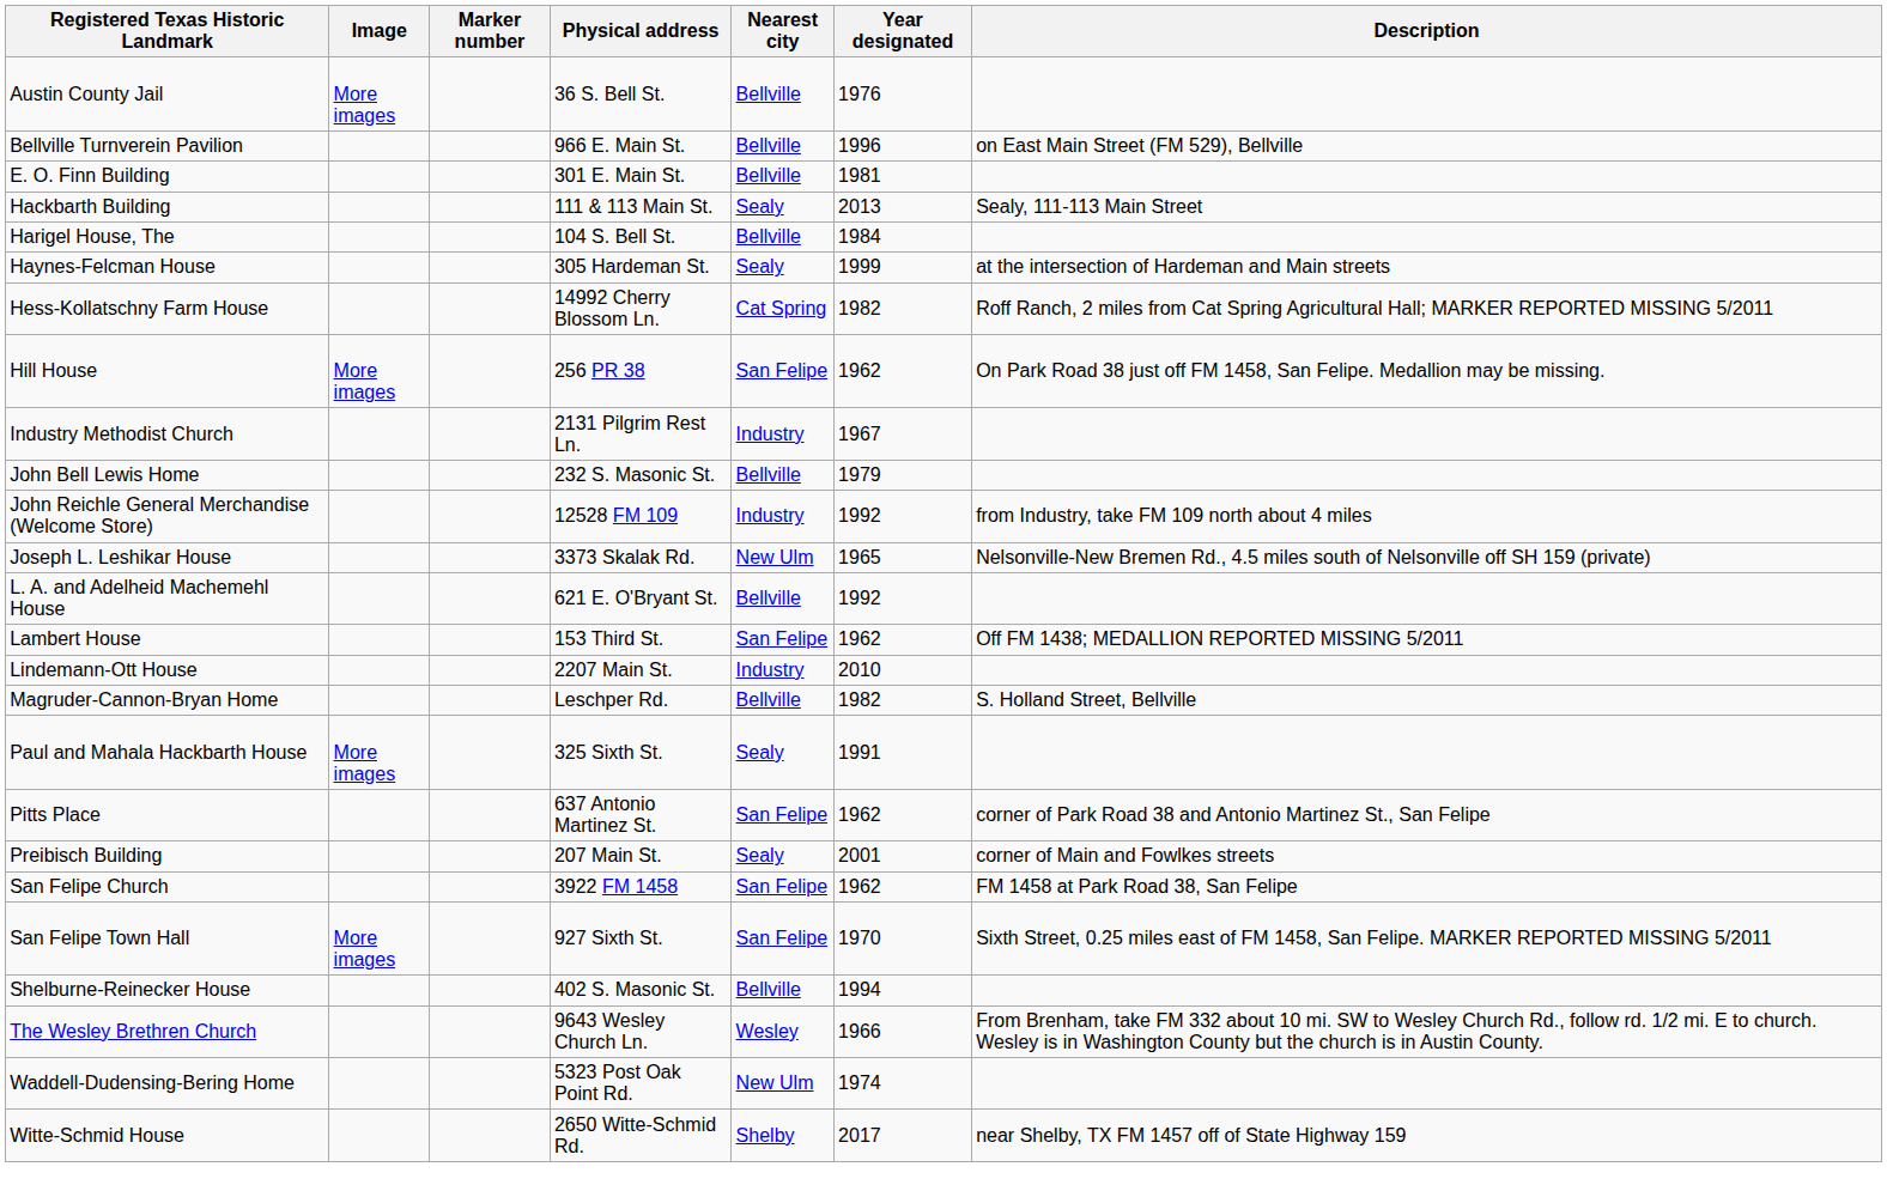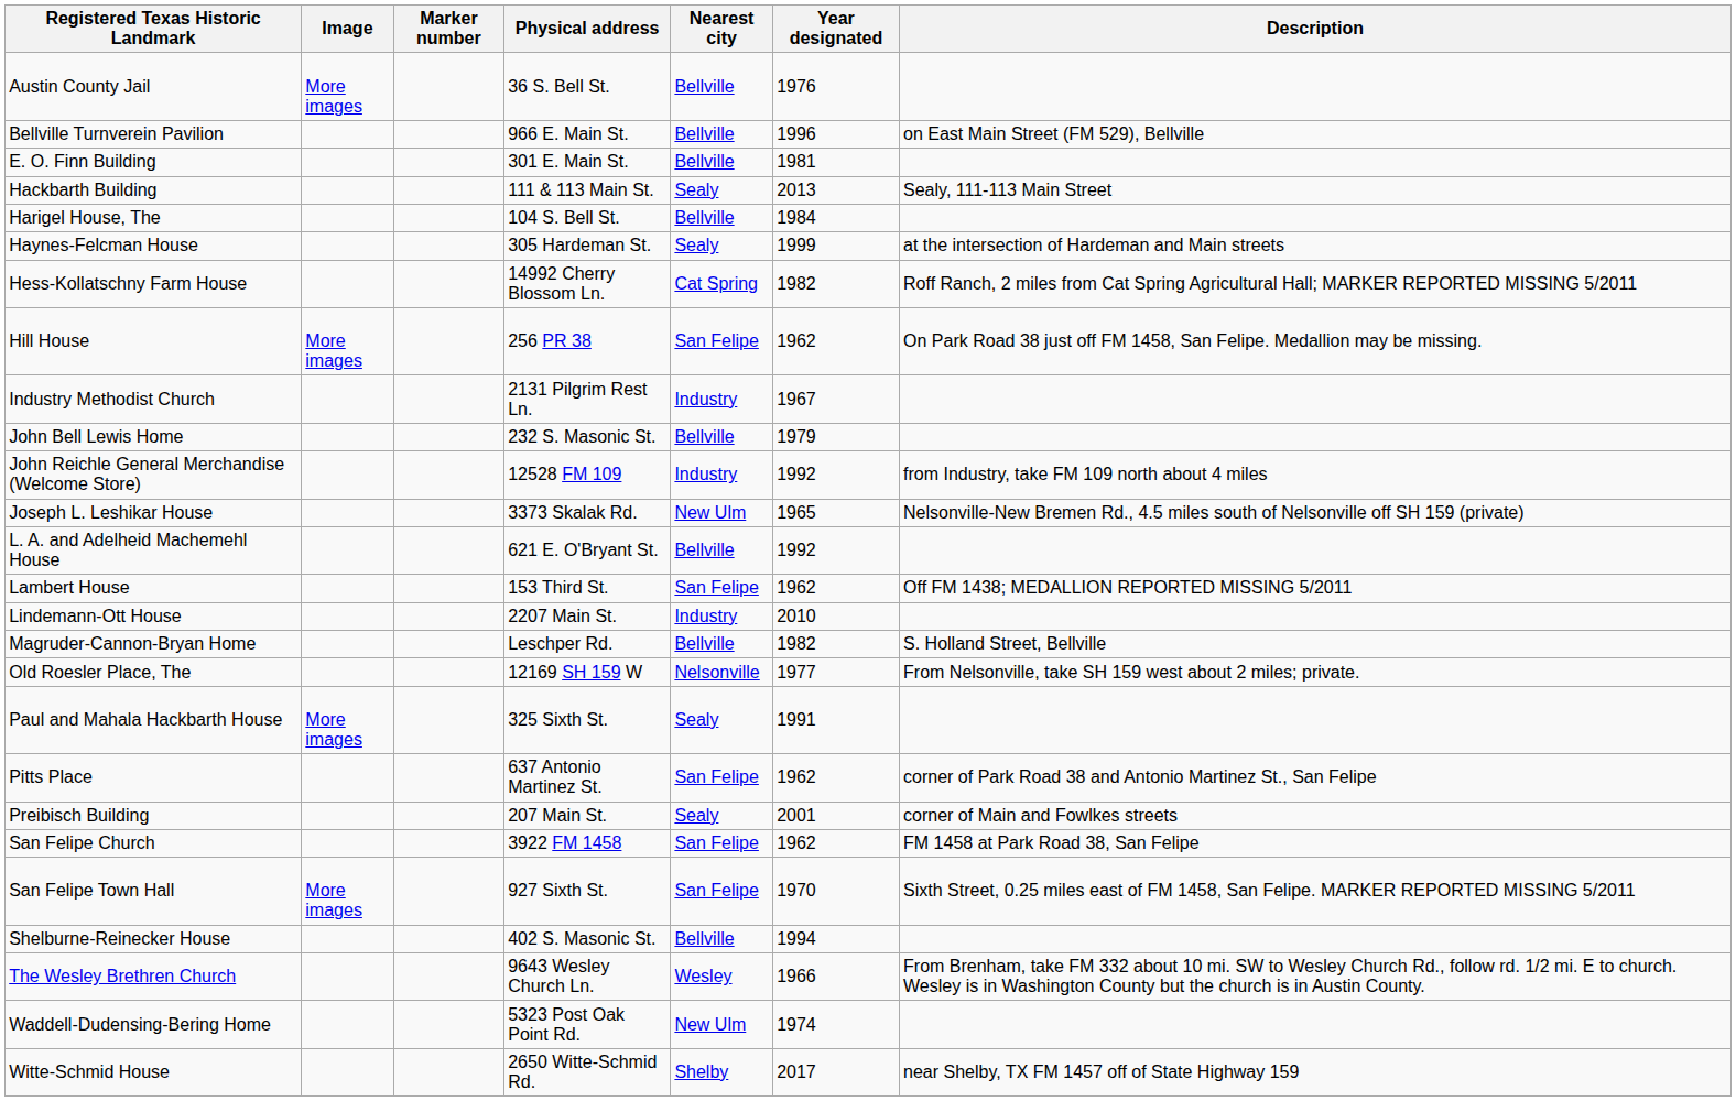+ row: Old Roesler Place, The | 12169 SH 159 W | Nelsonville | 1977 | From Nelsonville, take SH 159 west about 2 miles; private.
